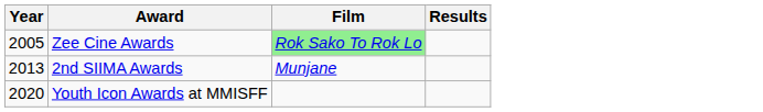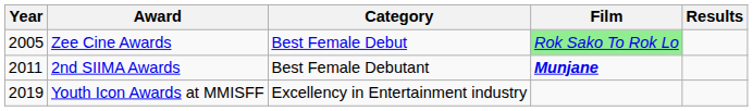+ column: Category | Best Female Debut | Best Female Debutant | Excellency in Entertainment industry
2nd SIIMA Awards | Year: 2013 -> 2011
2nd SIIMA Awards | Film: normal -> bold
Youth Icon Awards at MMISFF | Year: 2020 -> 2019
